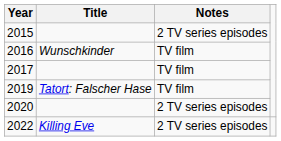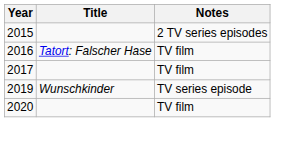2016 | Title: Wunschkinder -> Tatort: Falscher Hase
2019 | Title: Tatort: Falscher Hase -> Wunschkinder
2019 | Notes: TV film -> TV series episode
2020 | Notes: 2 TV series episodes -> TV film
- row: 2022 | Killing Eve | 2 TV series episodes
